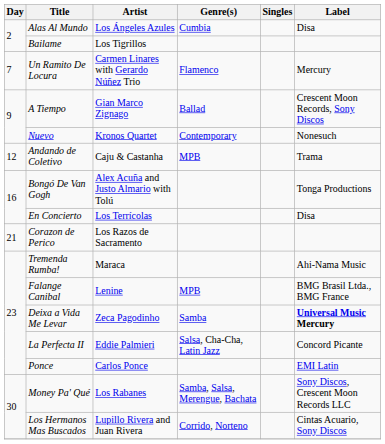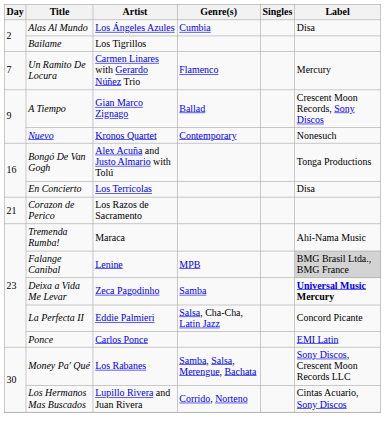- row: 12 | Andando de Coletivo | Caju & Castanha | MPB | Trama
Falange Canibal | Label: no background -> lightgrey background
